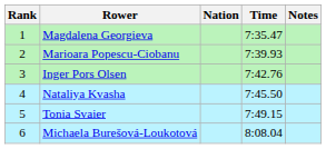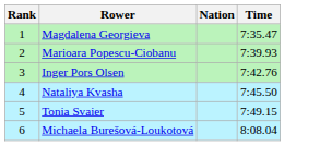- column: Notes
